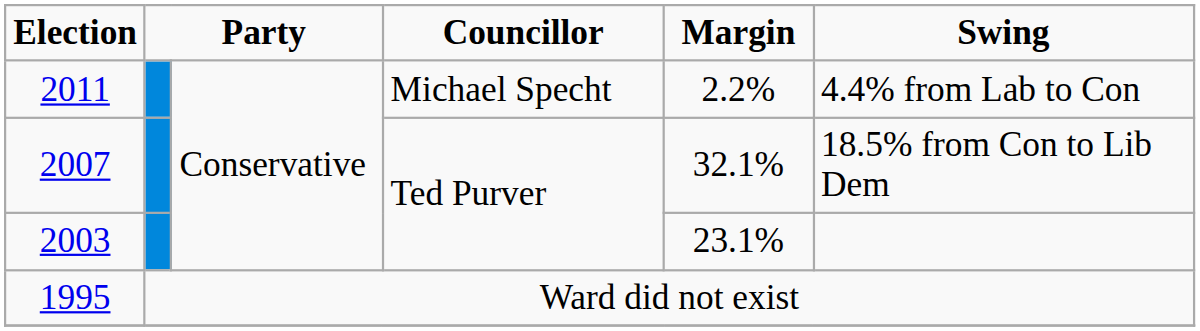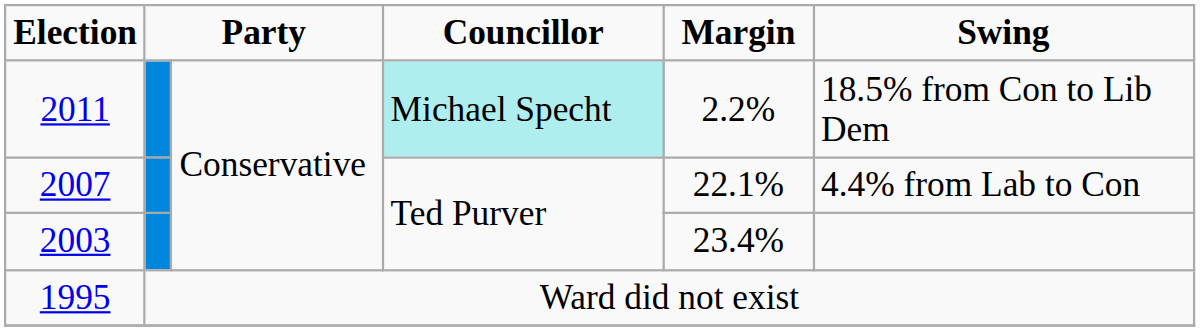2011 | Councillor: no background -> paleturquoise background
2011 | Swing: 4.4% from Lab to Con -> 18.5% from Con to Lib Dem
2007 | Margin: 32.1% -> 22.1%
2007 | Swing: 18.5% from Con to Lib Dem -> 4.4% from Lab to Con
2003 | Margin: 23.1% -> 23.4%
